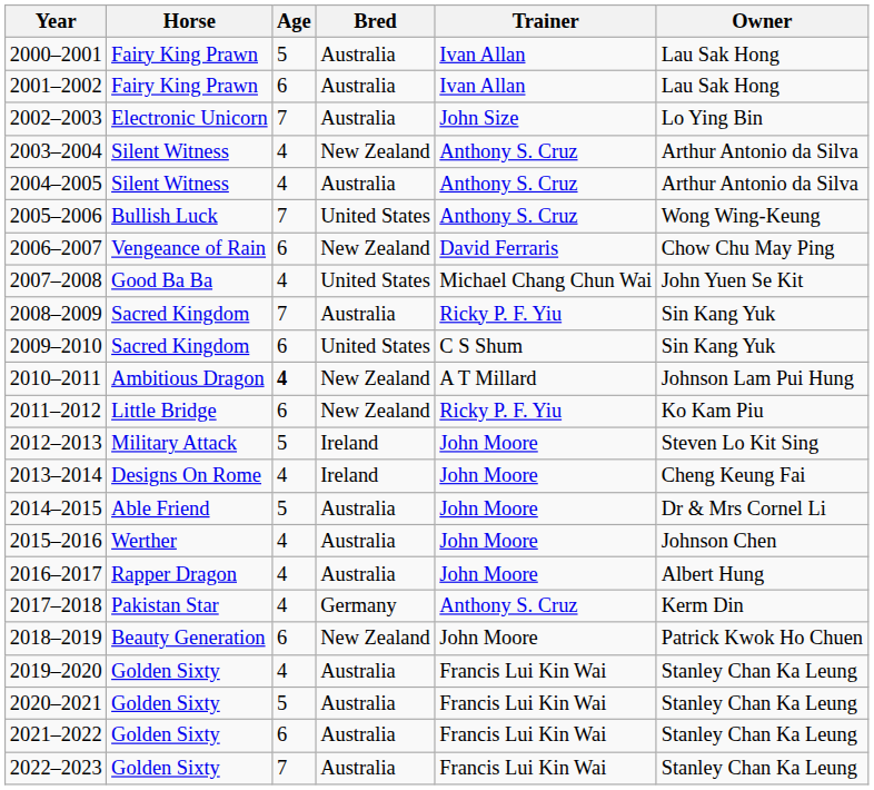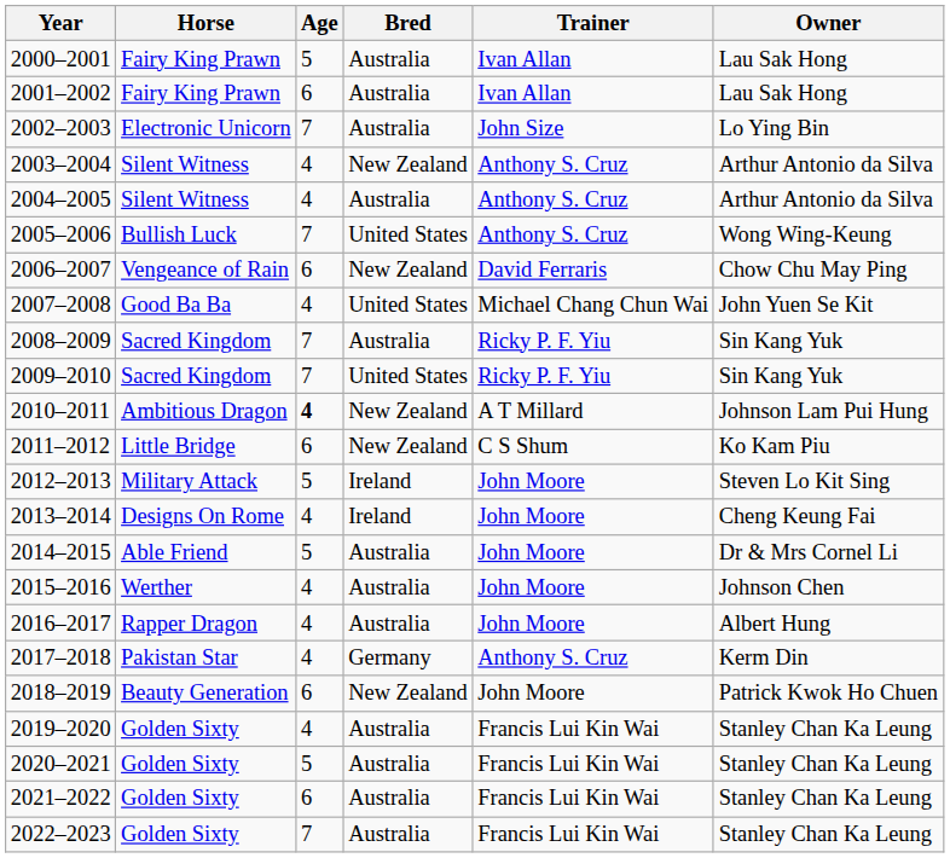2009–2010 | Age: 6 -> 7
2009–2010 | Trainer: C S Shum -> Ricky P. F. Yiu
2011–2012 | Trainer: Ricky P. F. Yiu -> C S Shum
